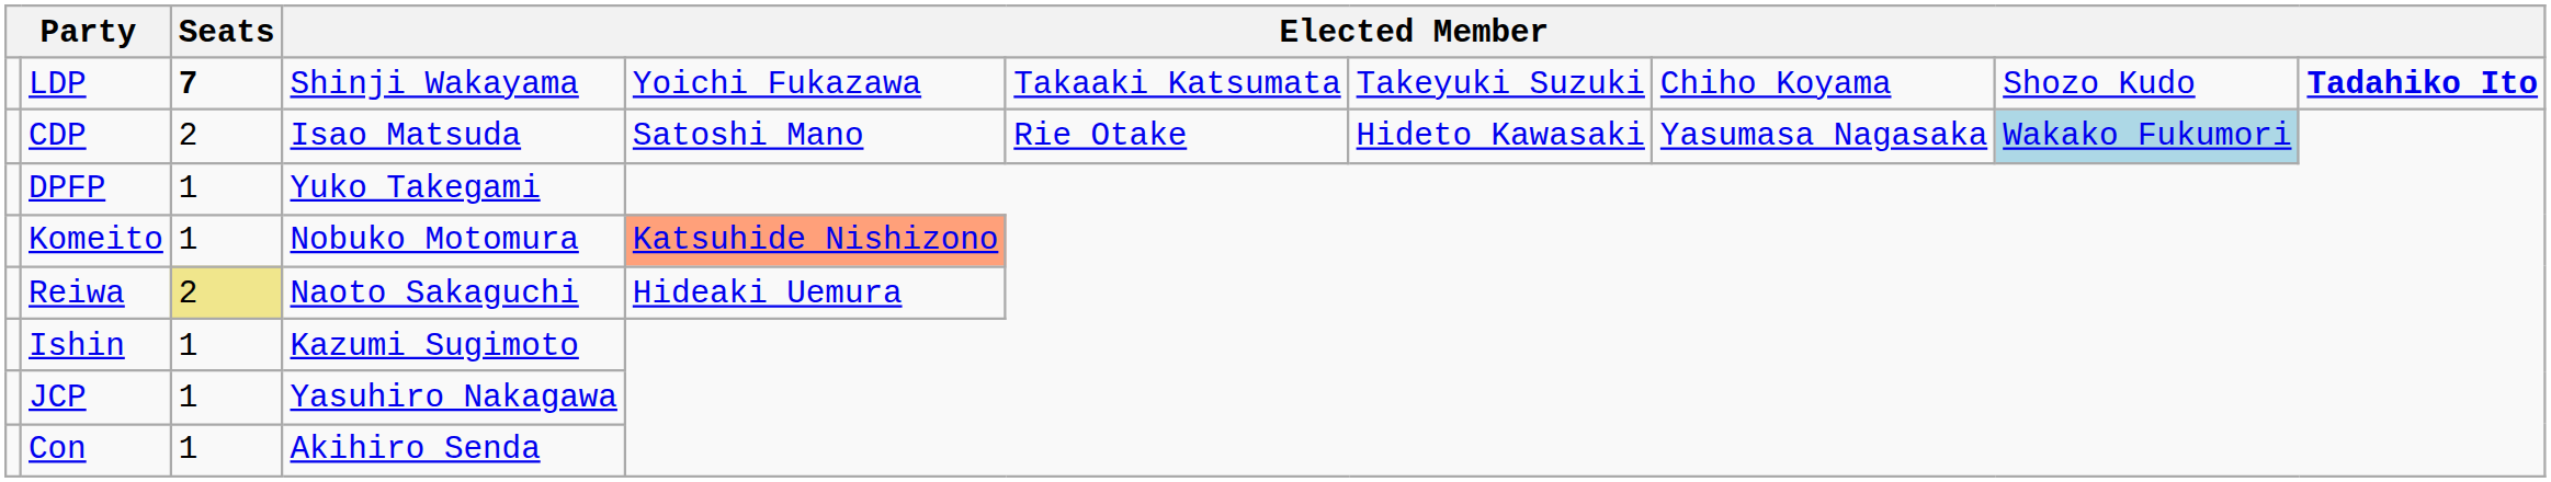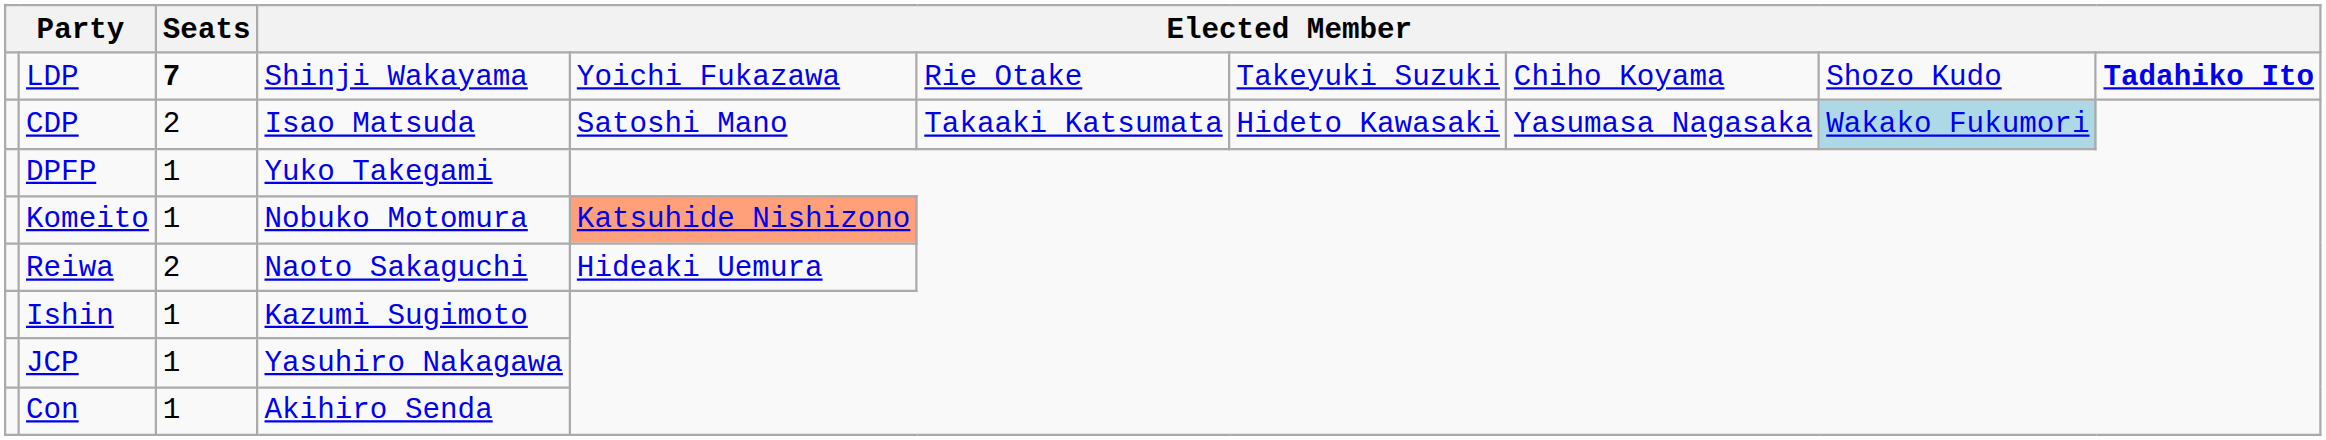LDP | column 6: Takaaki Katsumata -> Rie Otake
CDP | column 6: Rie Otake -> Takaaki Katsumata
Reiwa | Seats: khaki background -> no background
